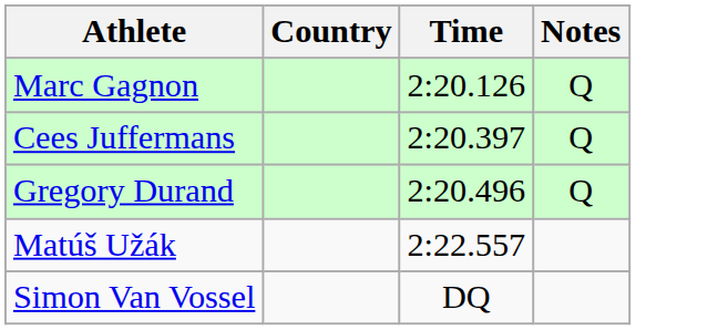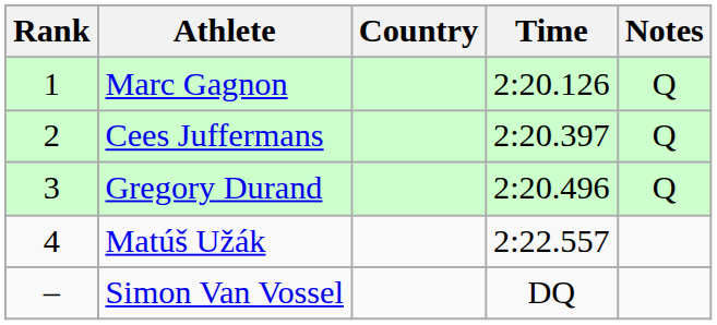+ column: Rank | 1 | 2 | 3 | 4 | –
